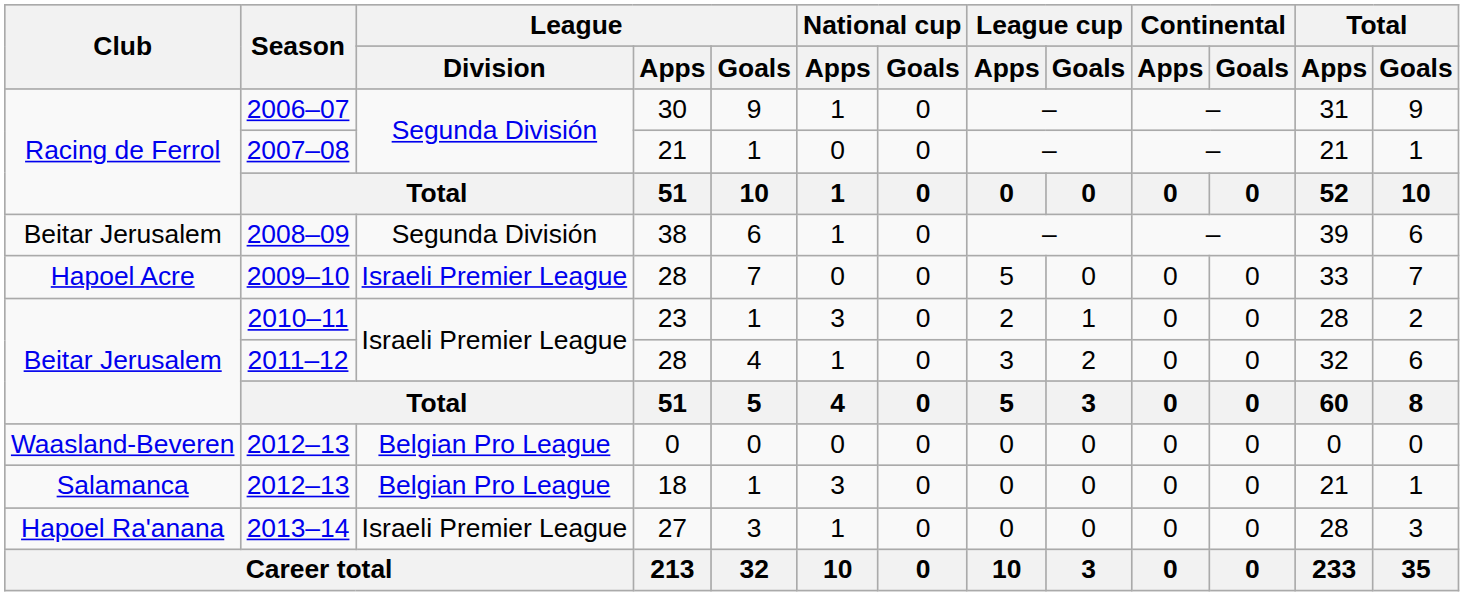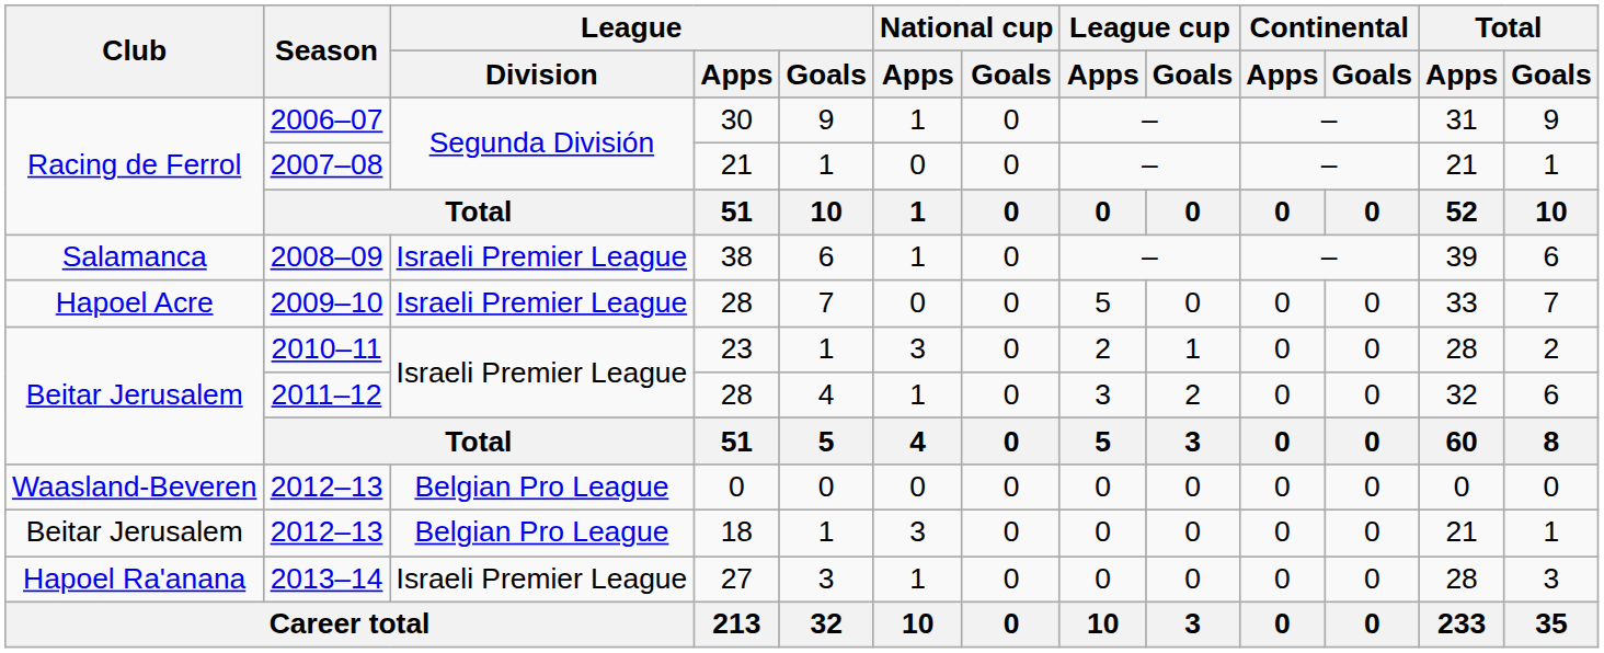2008–09 | Club: Beitar Jerusalem -> Salamanca
2008–09 | League / Division: Segunda División -> Israeli Premier League
2012–13 / 18 | Club: Salamanca -> Beitar Jerusalem
